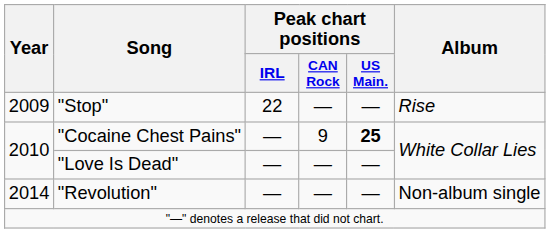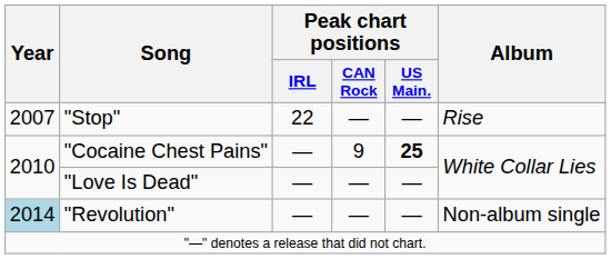"Stop" | Year: 2009 -> 2007
"Revolution" | Year: no background -> lightblue background
